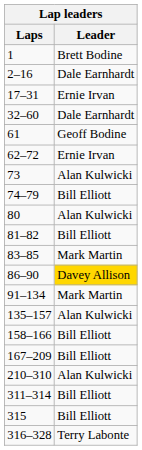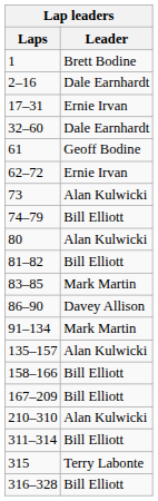86–90 | Leader: gold background -> no background
315 | Leader: Bill Elliott -> Terry Labonte
316–328 | Leader: Terry Labonte -> Bill Elliott
